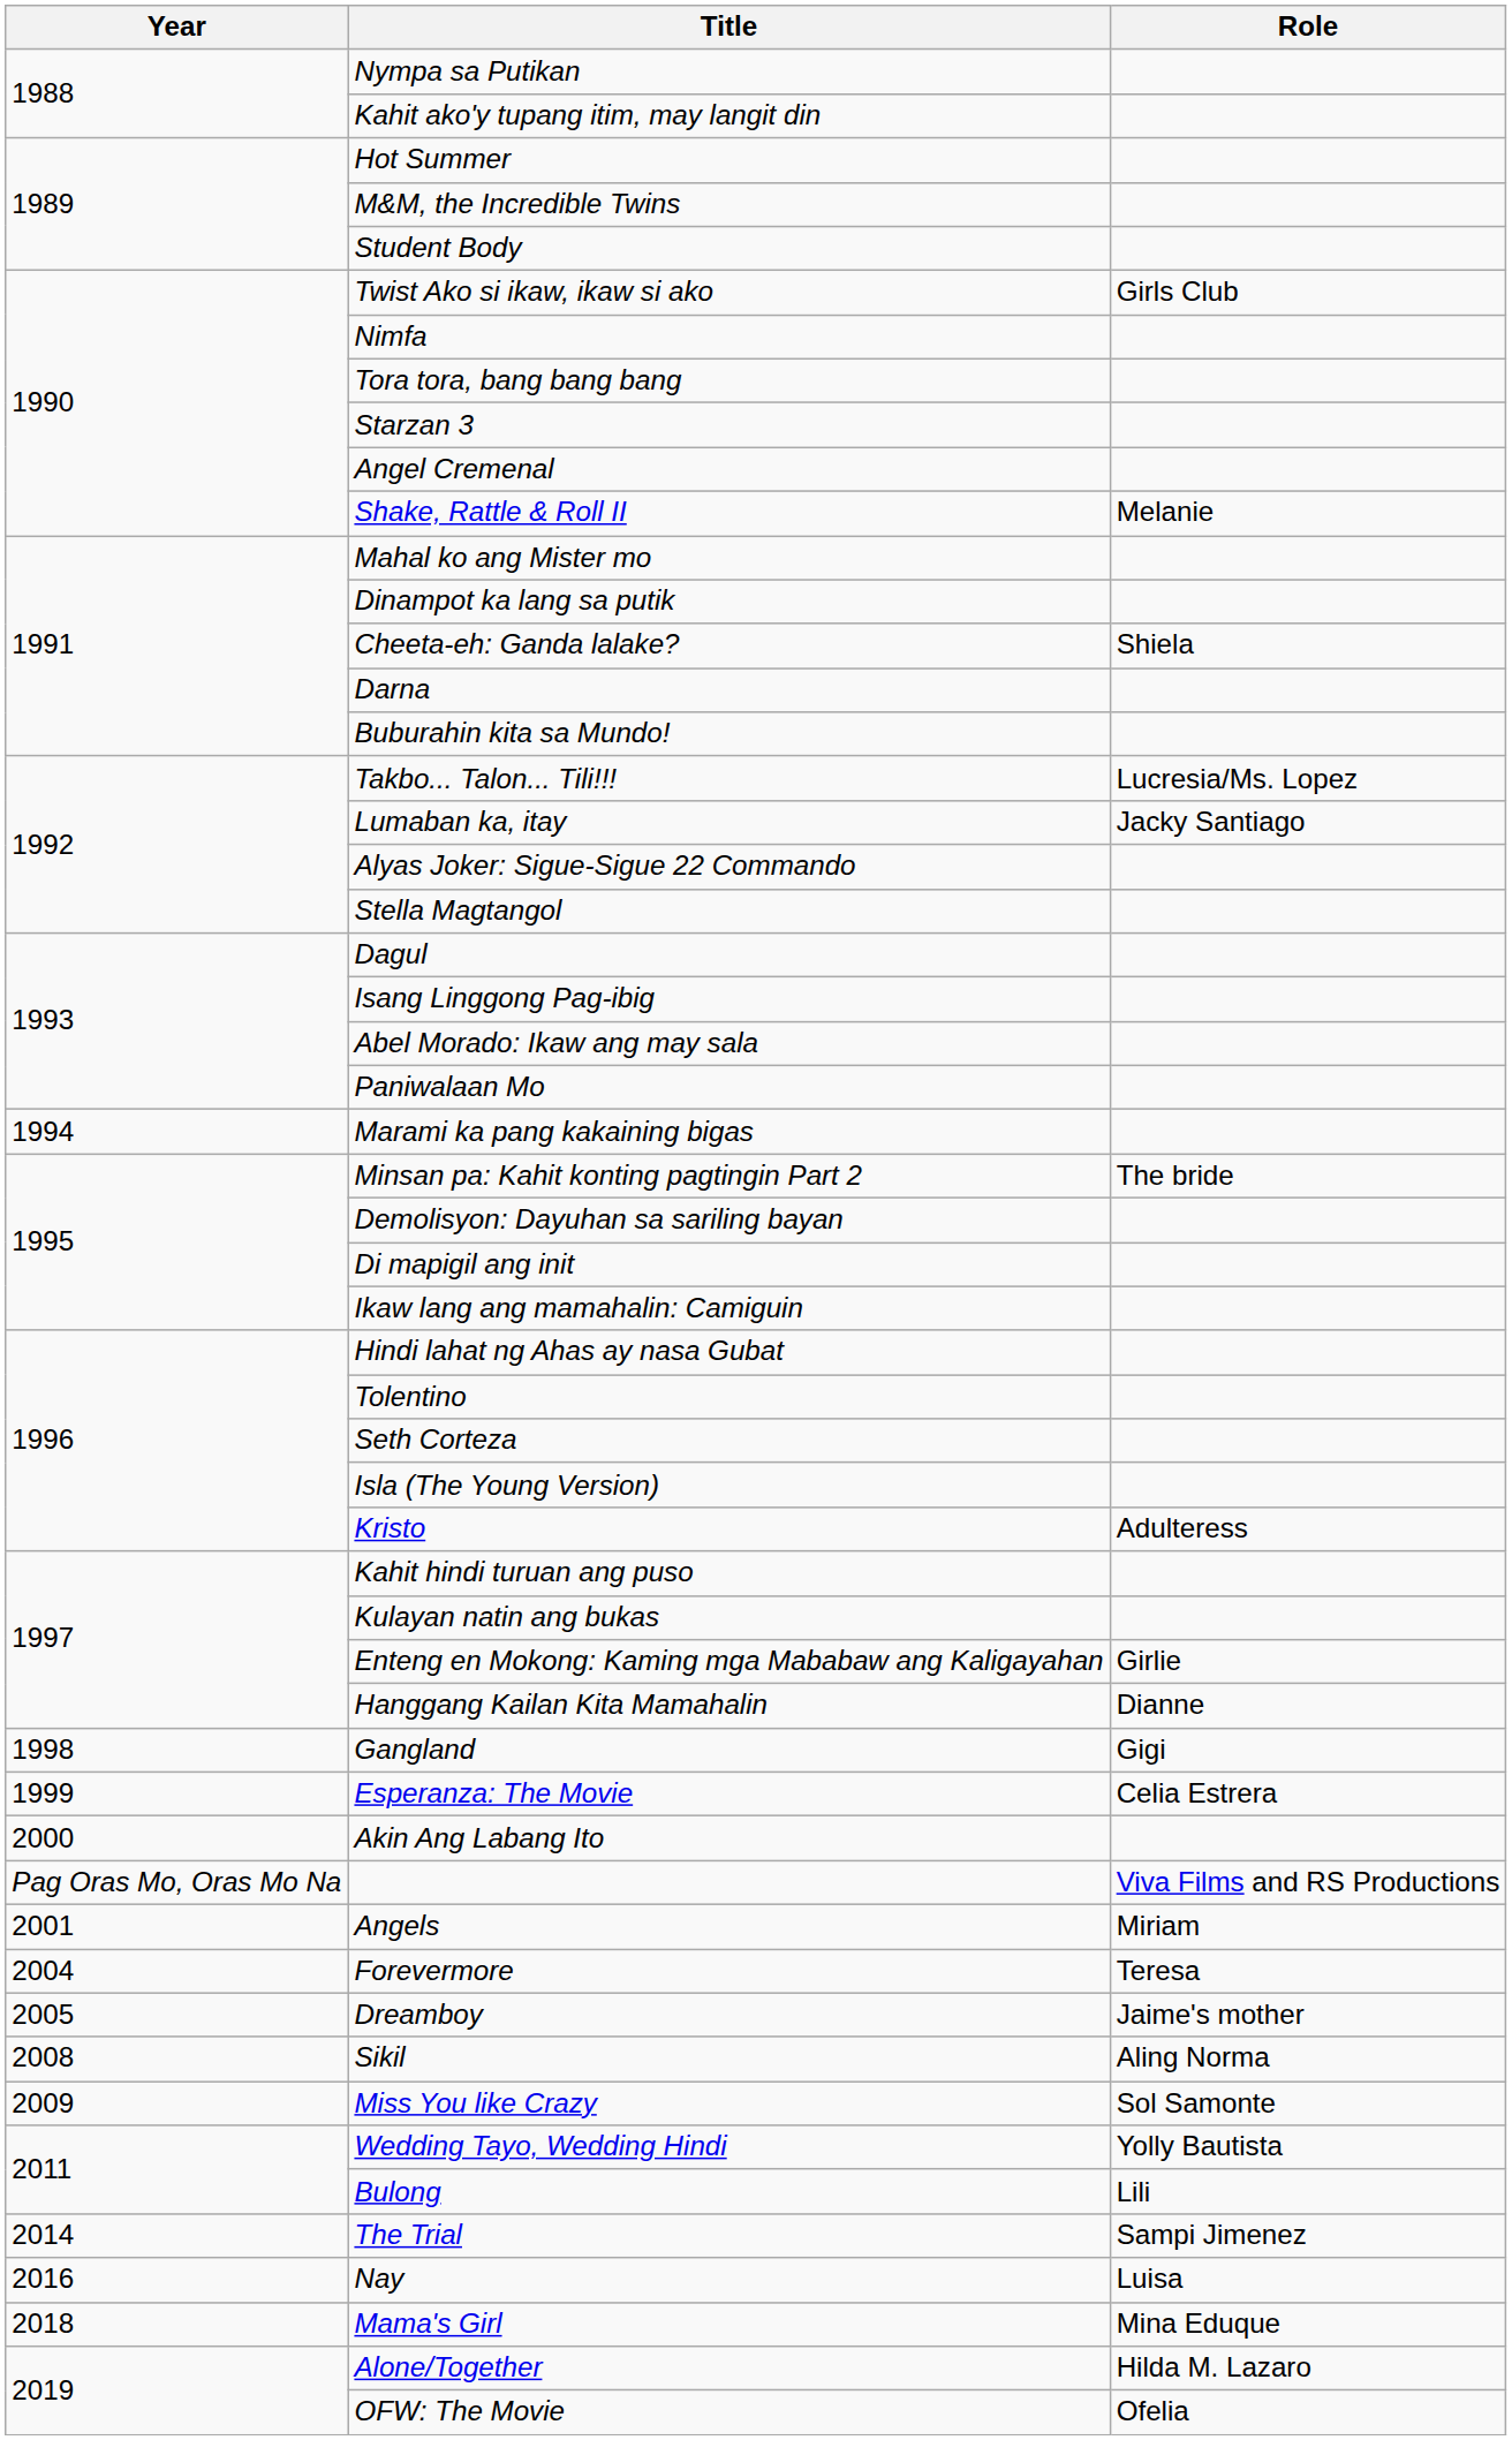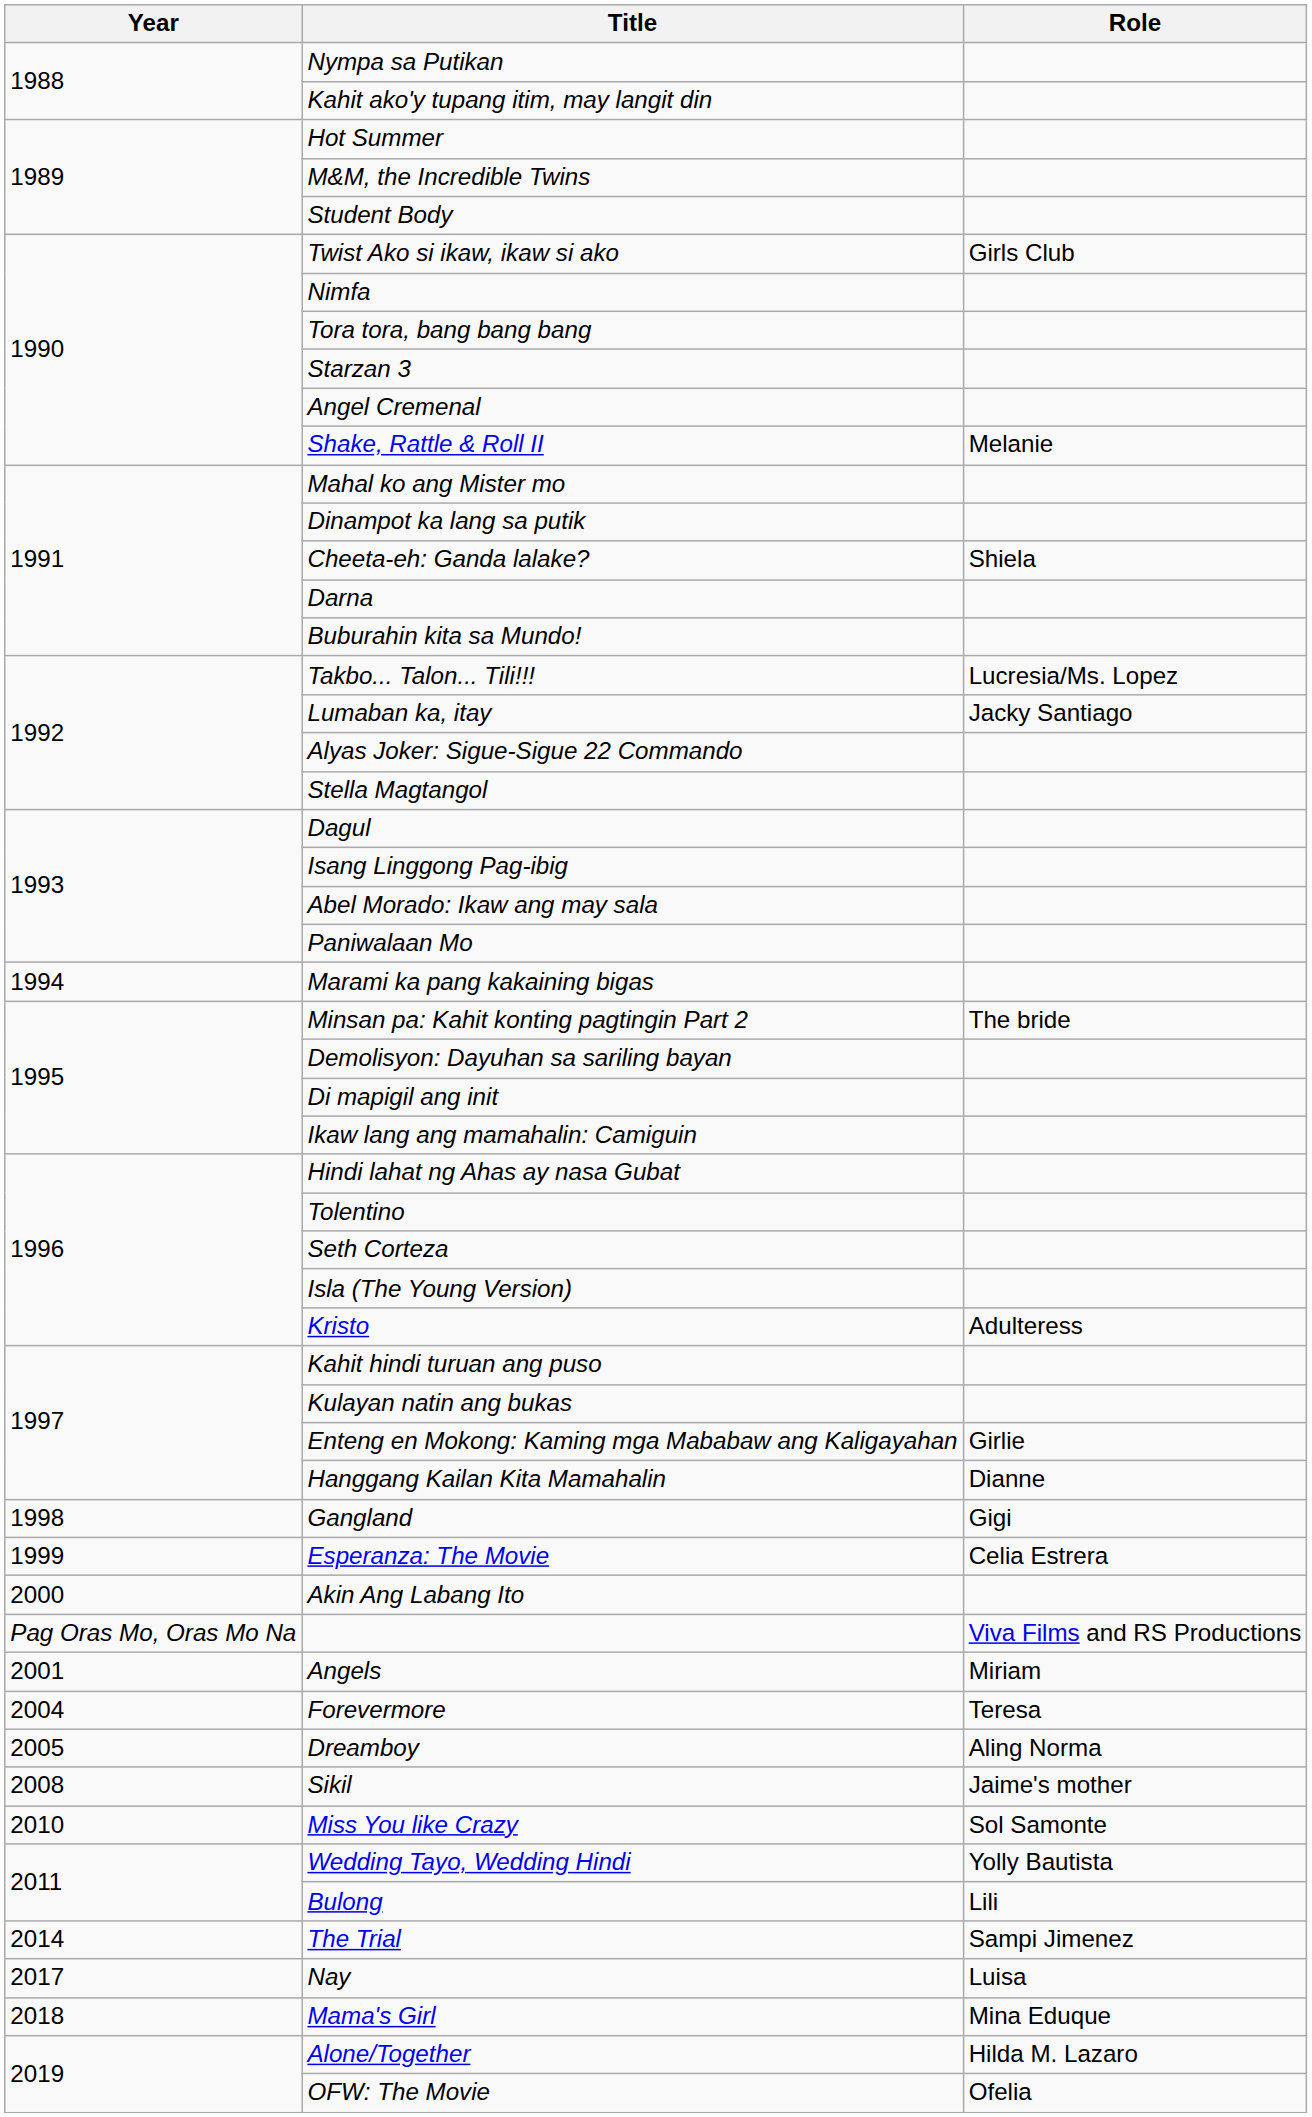Dreamboy | Role: Jaime's mother -> Aling Norma
Sikil | Role: Aling Norma -> Jaime's mother
Miss You like Crazy | Year: 2009 -> 2010
Nay | Year: 2016 -> 2017
